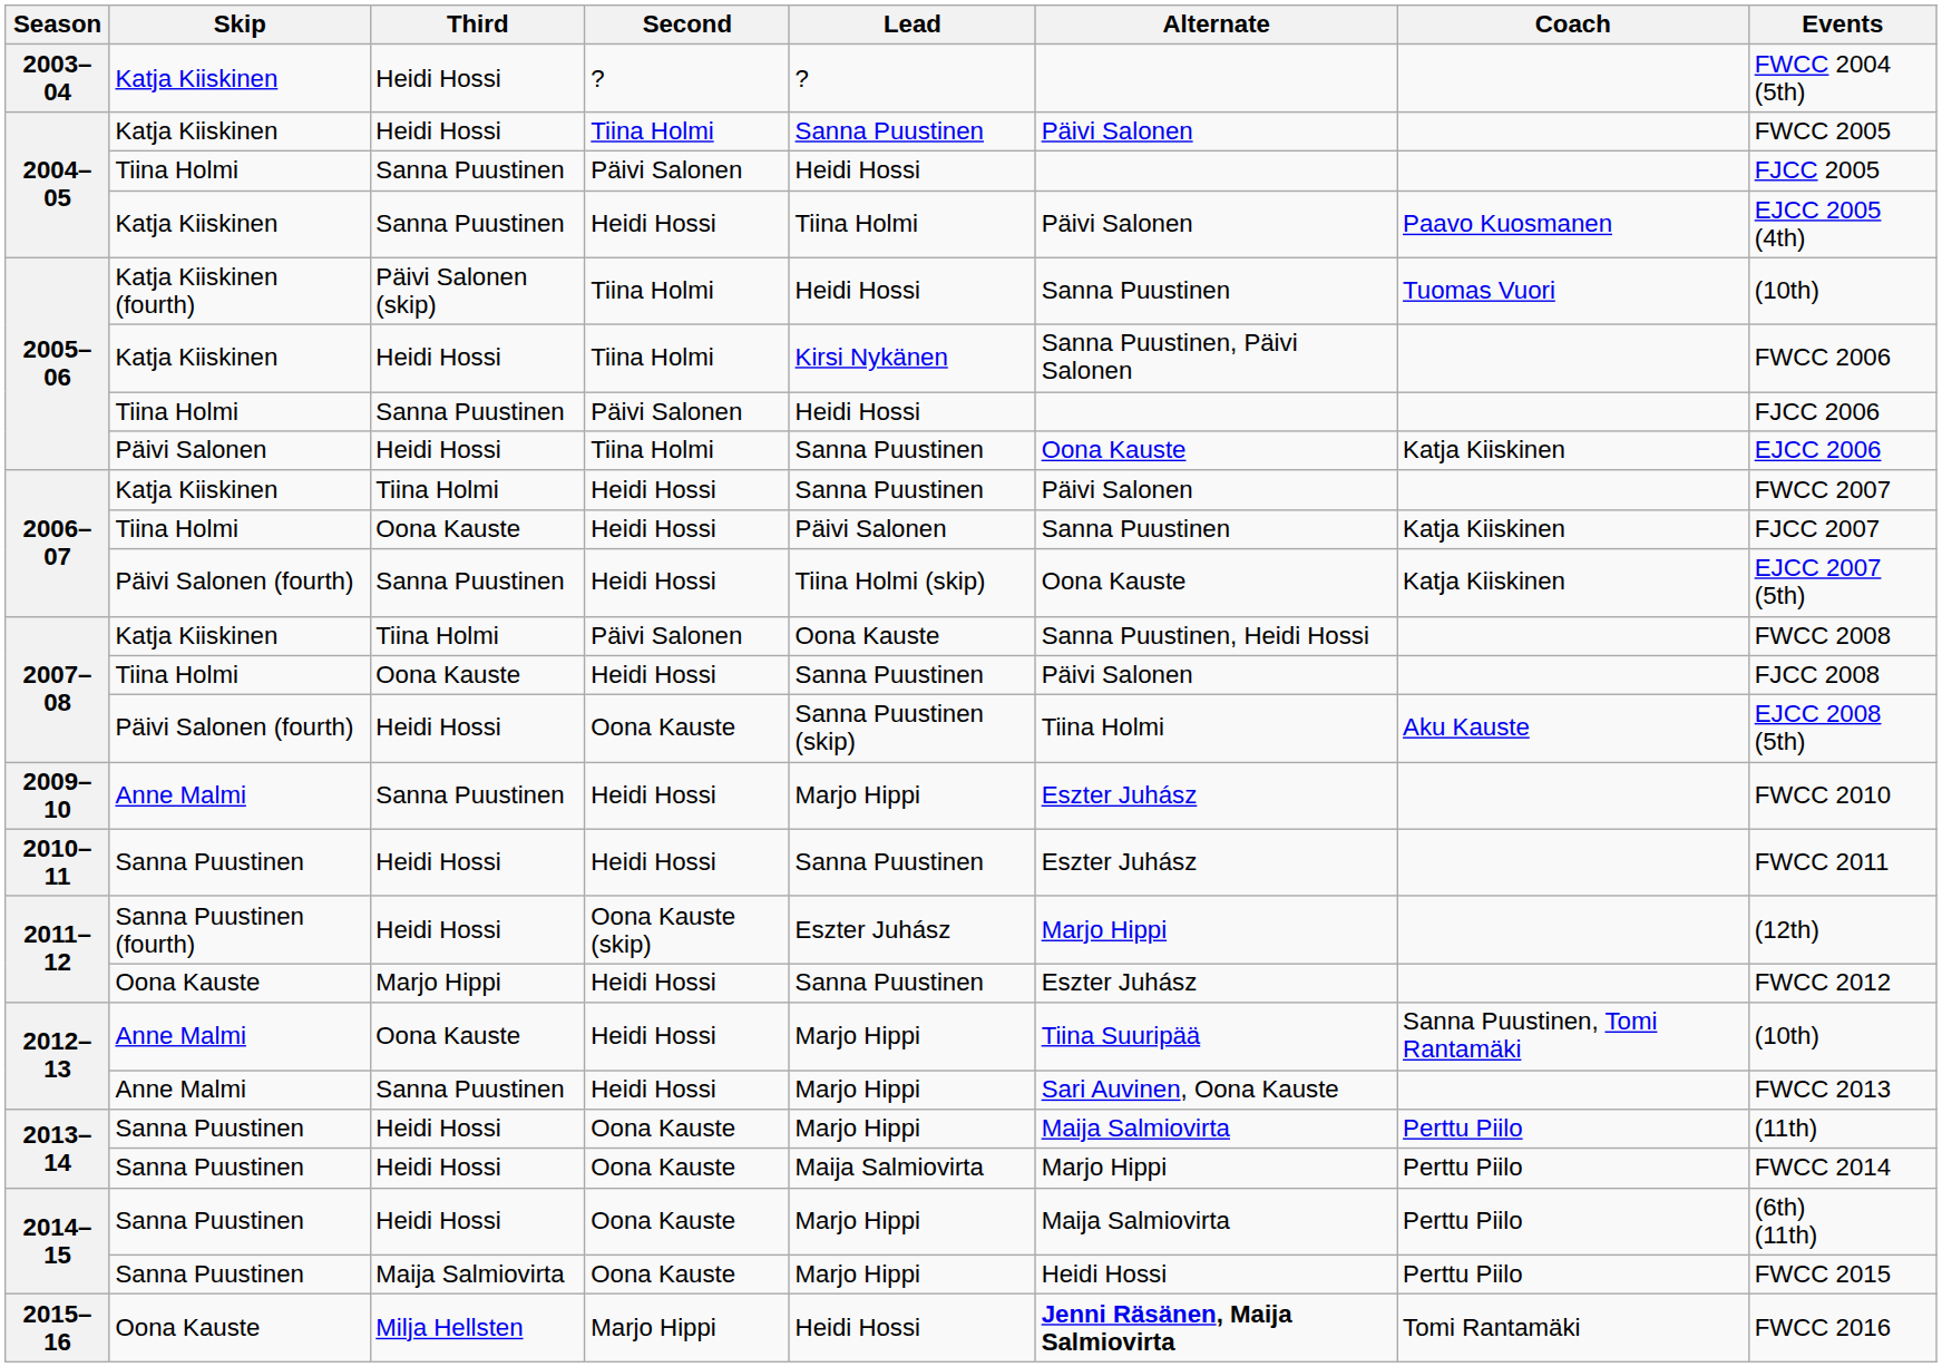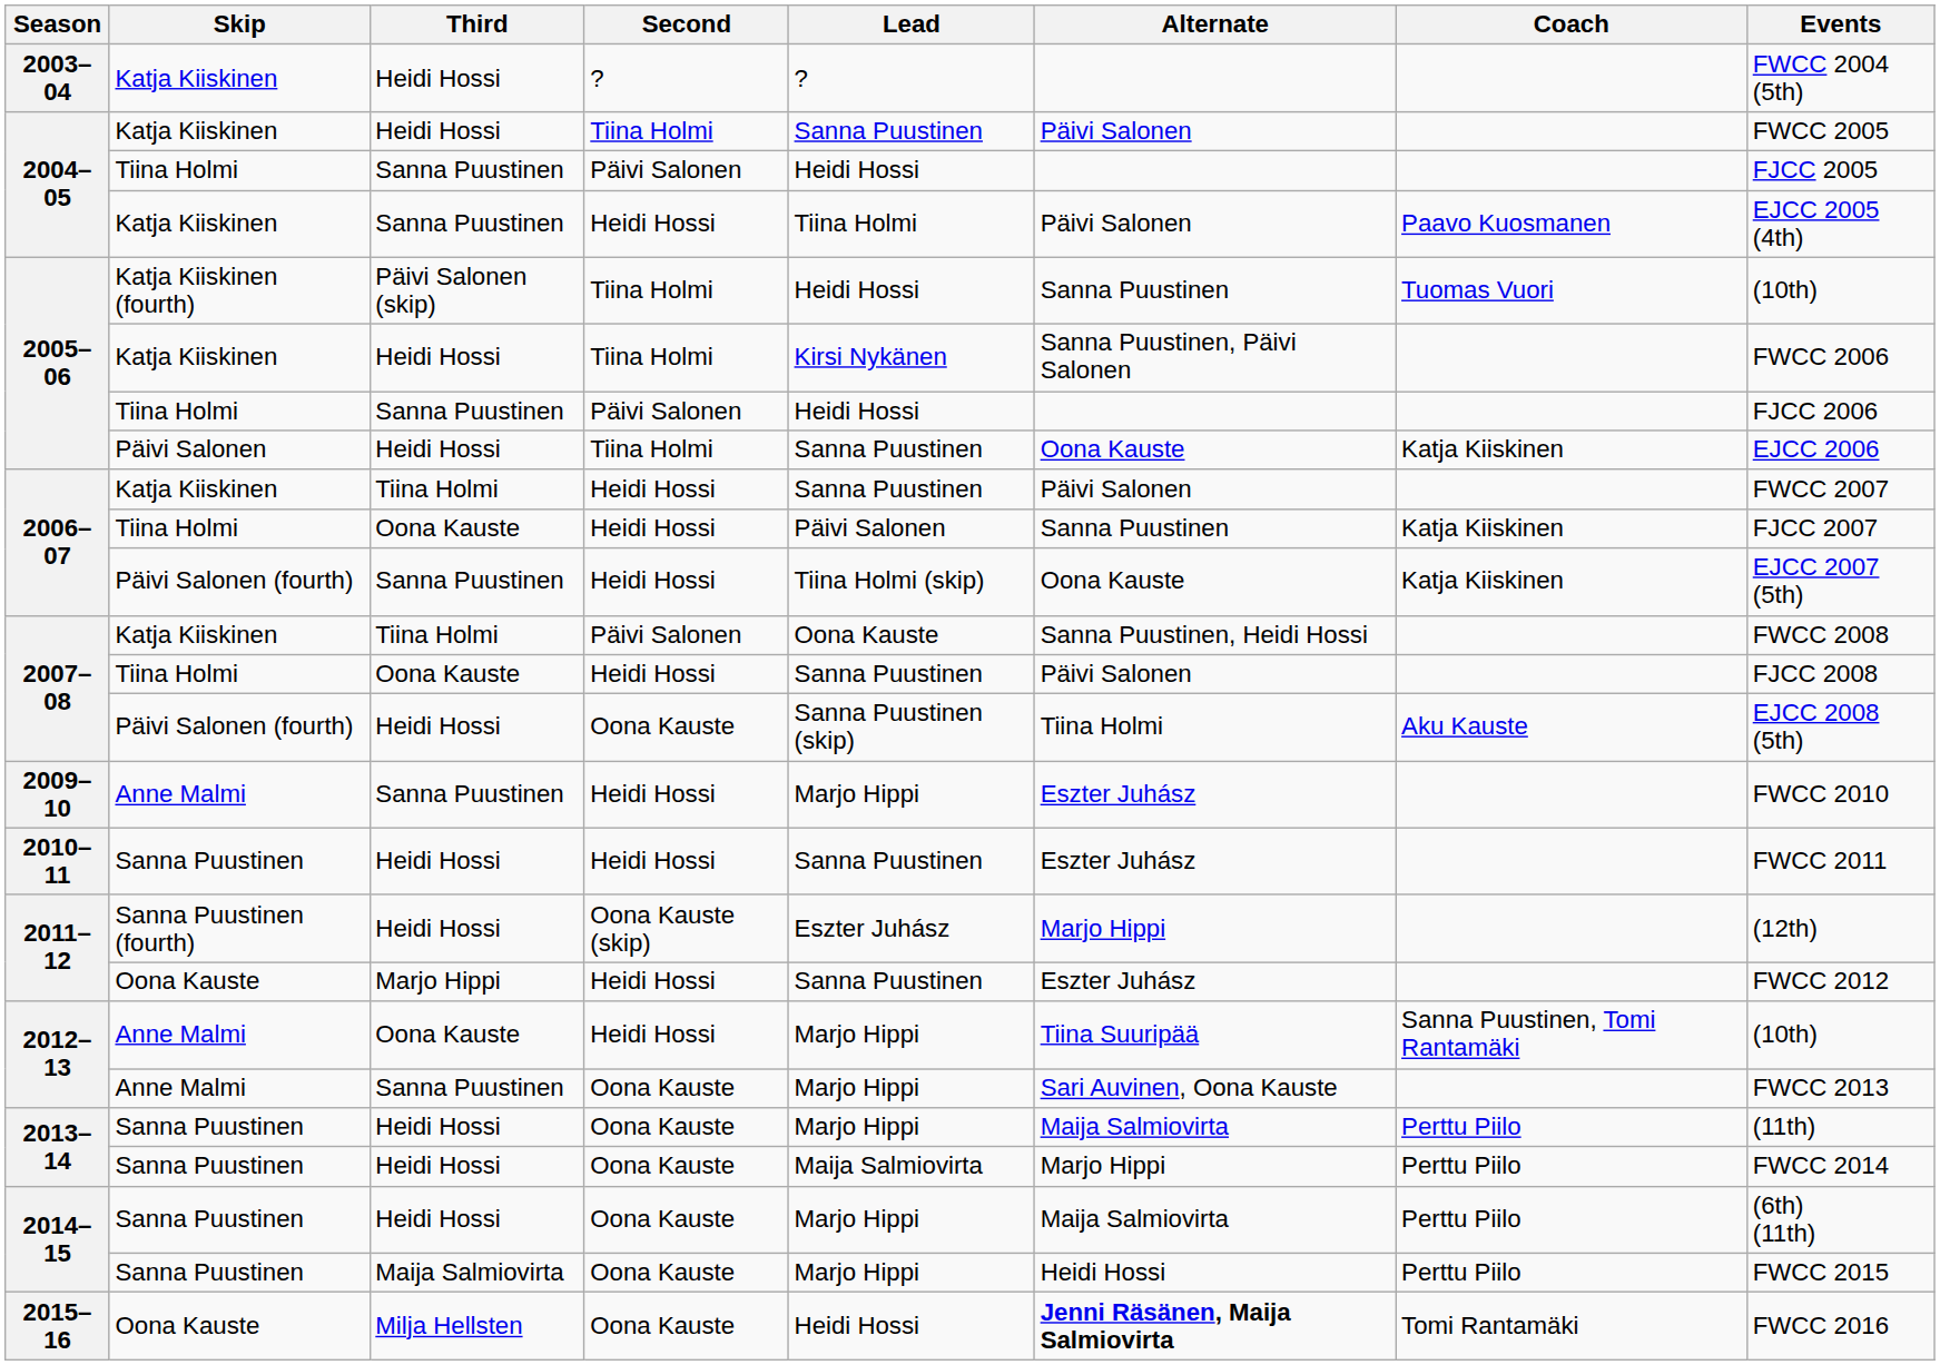2012–13 / Sanna Puustinen | Second: Heidi Hossi -> Oona Kauste
2015–16 | Second: Marjo Hippi -> Oona Kauste
